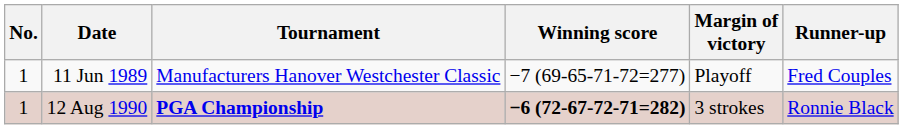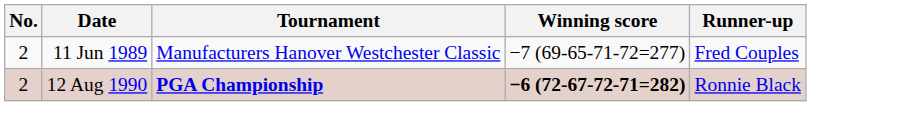- column: Margin of victory | Playoff | 3 strokes
11 Jun 1989 | No.: 1 -> 2
12 Aug 1990 | No.: 1 -> 2
